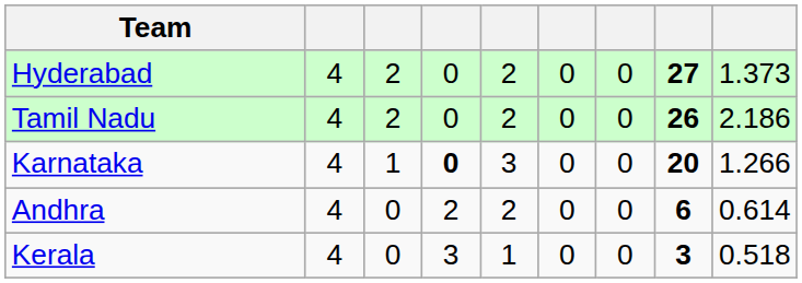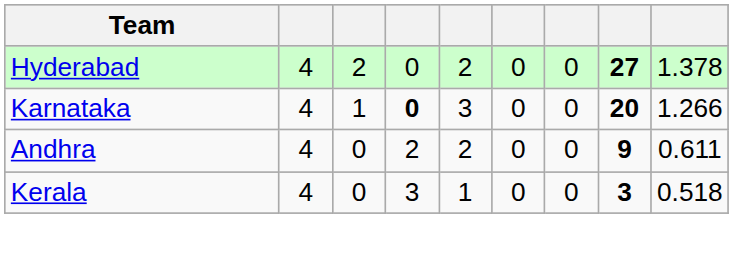Hyderabad | column 9: 1.373 -> 1.378
- row: Tamil Nadu | 4 | 2 | 0 | 2 | 0 | 0 | 26 | 2.186
Andhra | column 8: 6 -> 9
Andhra | column 9: 0.614 -> 0.611
